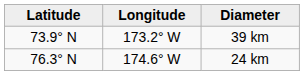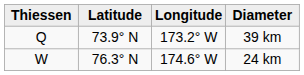+ column: Thiessen | Q | W
